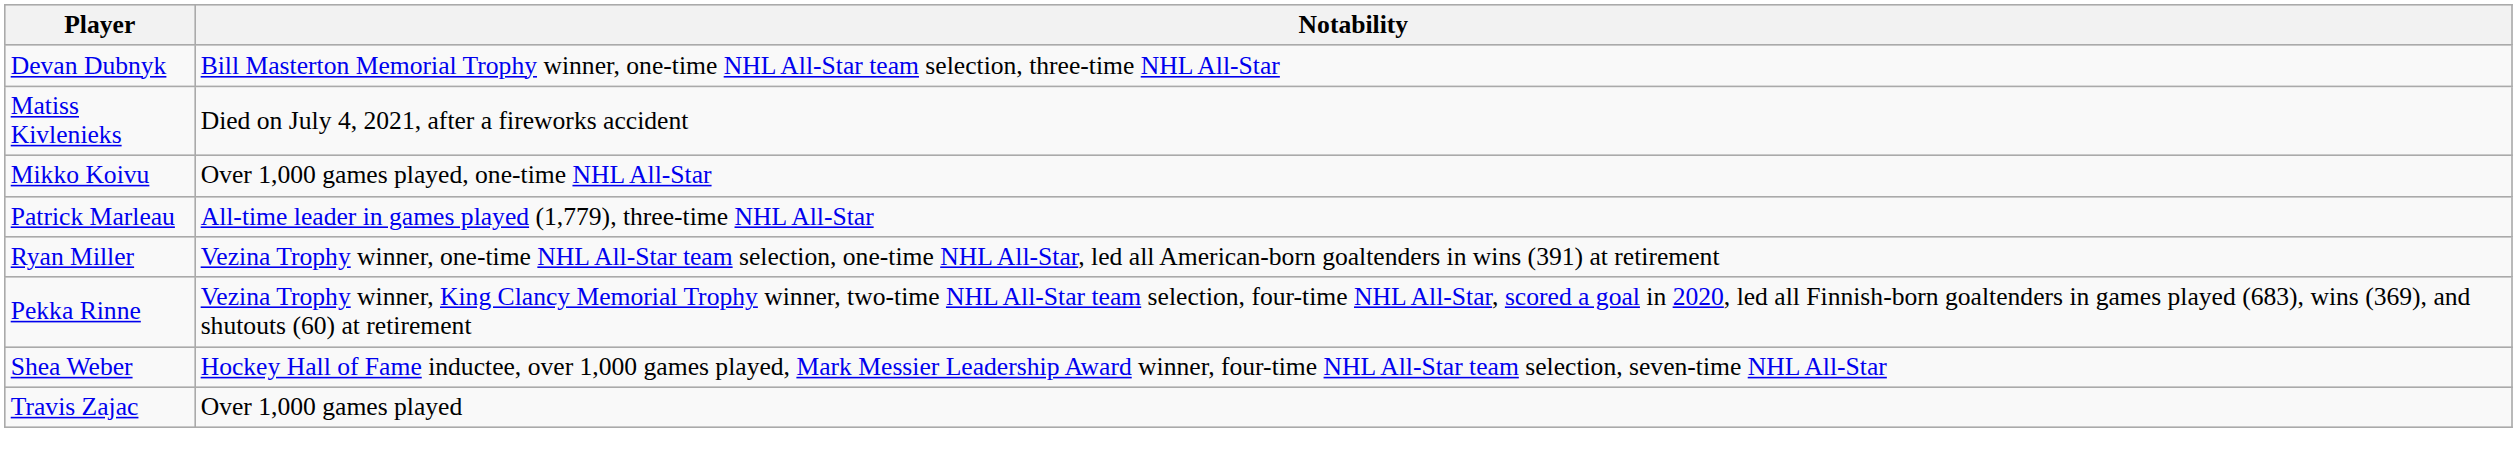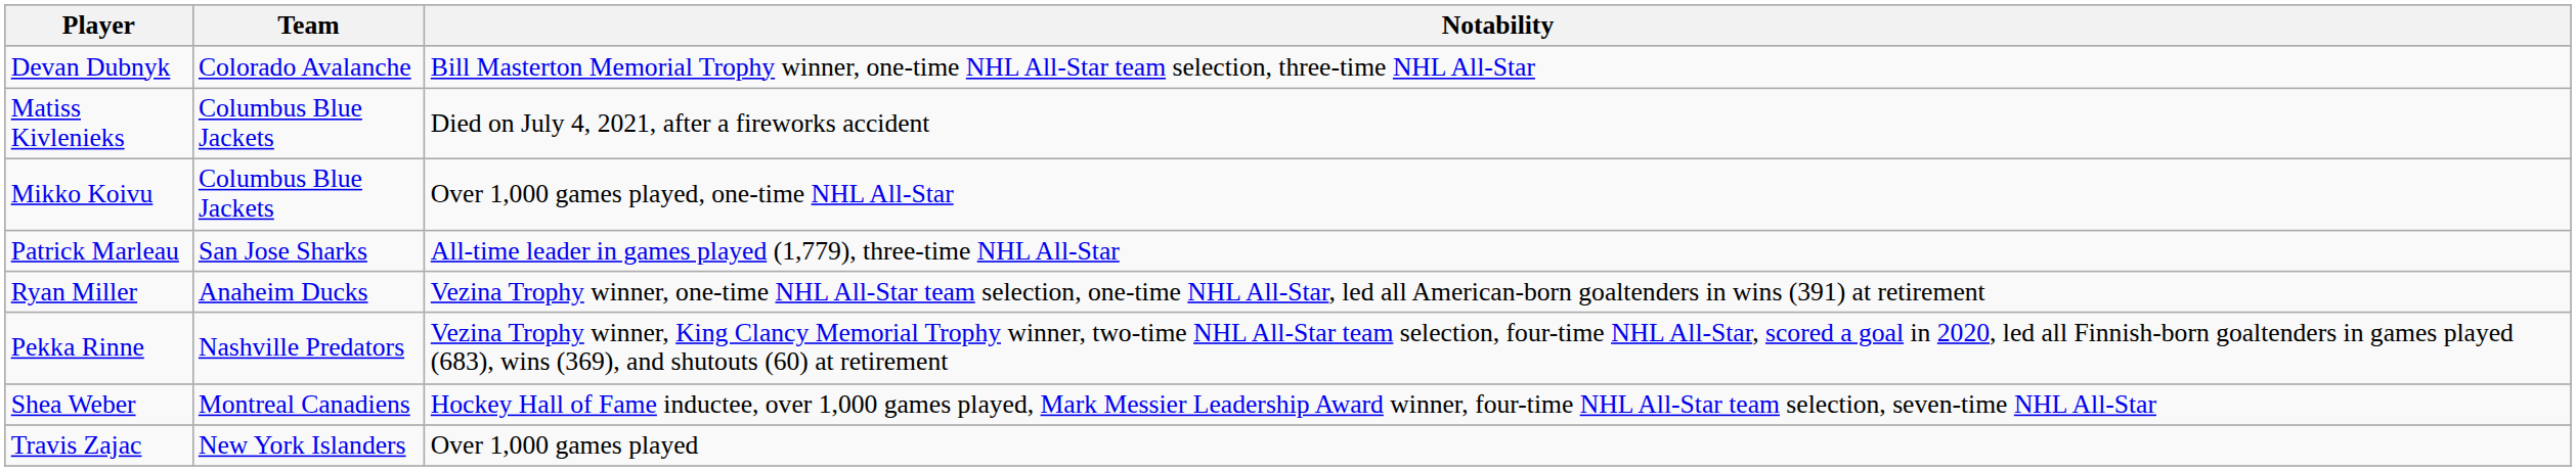+ column: Team | Colorado Avalanche | Columbus Blue Jackets | Columbus Blue Jackets | San Jose Sharks | Anaheim Ducks | Nashville Predators | Montreal Canadiens | New York Islanders
